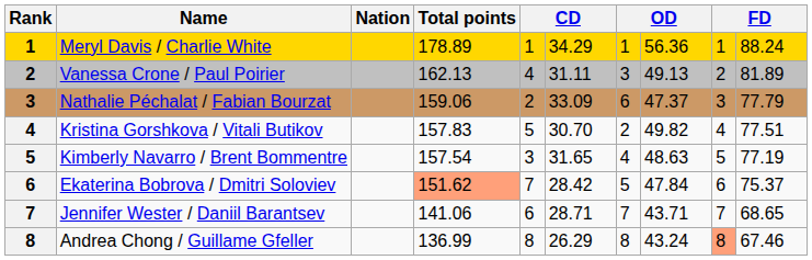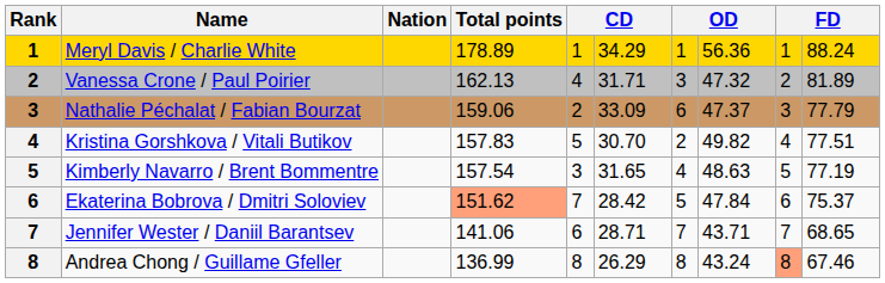Vanessa Crone / Paul Poirier | column 6: 31.11 -> 31.71
Vanessa Crone / Paul Poirier | column 8: 49.13 -> 47.32
